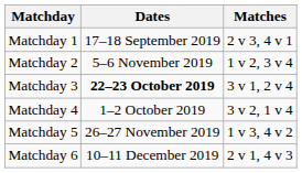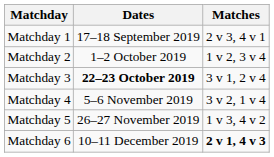Matchday 2 | Dates: 5–6 November 2019 -> 1–2 October 2019
Matchday 4 | Dates: 1–2 October 2019 -> 5–6 November 2019
Matchday 6 | Matches: normal -> bold
